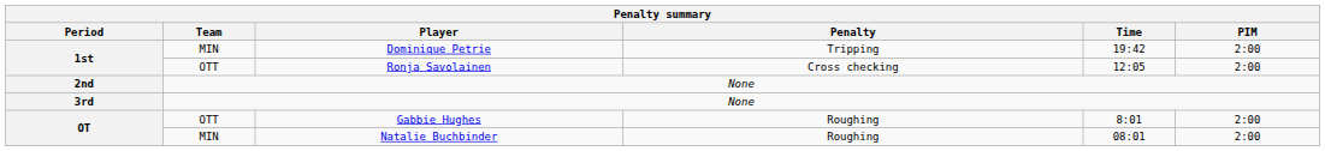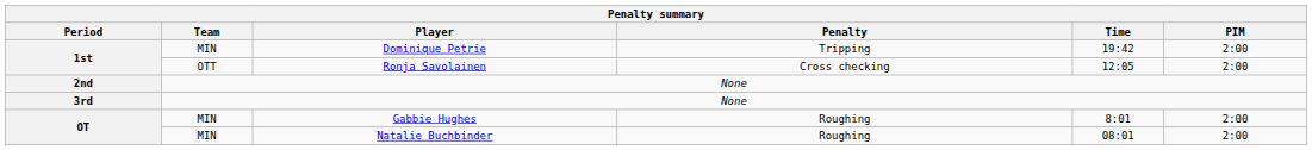Gabbie Hughes | Team: OTT -> MIN
